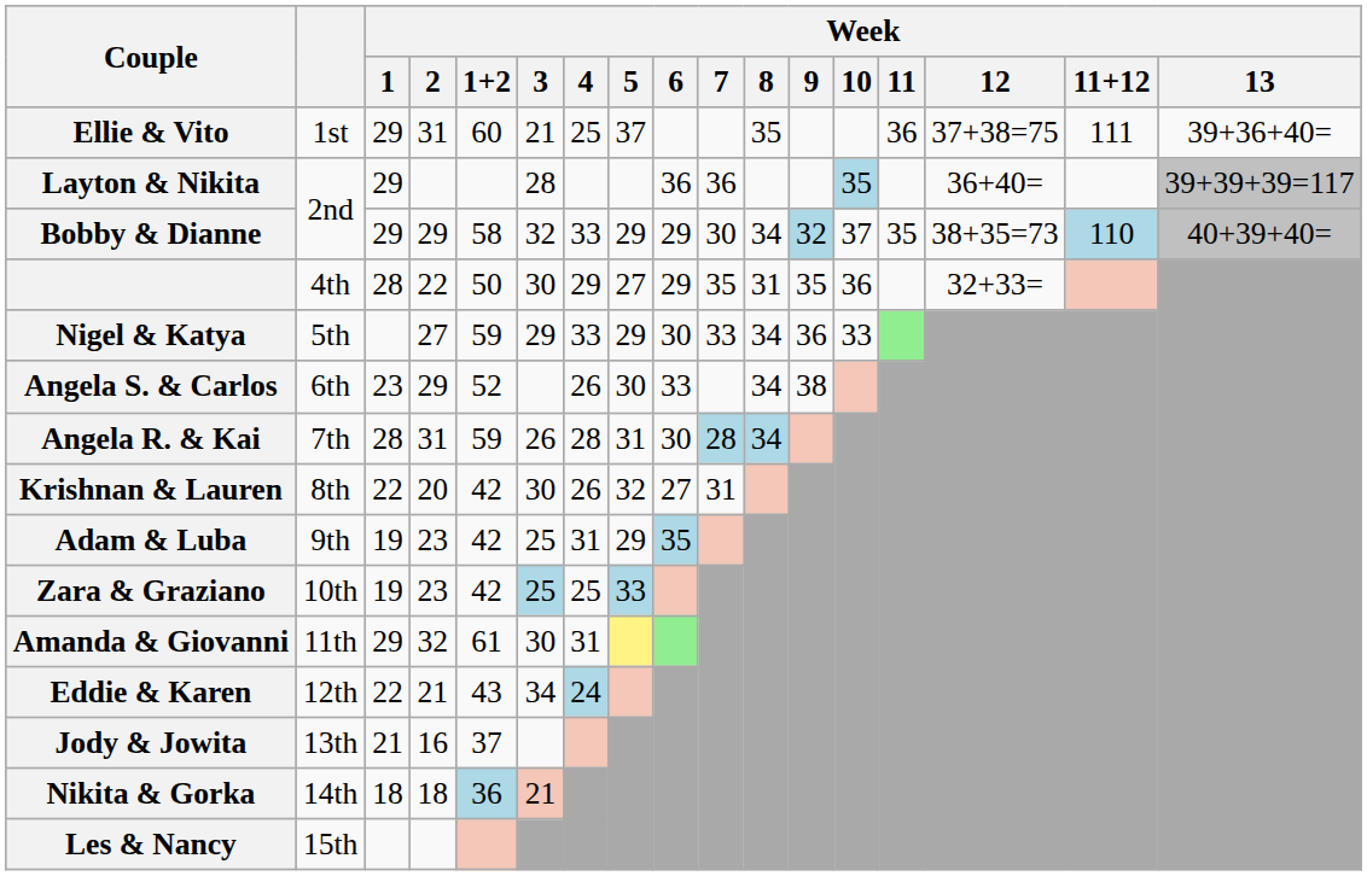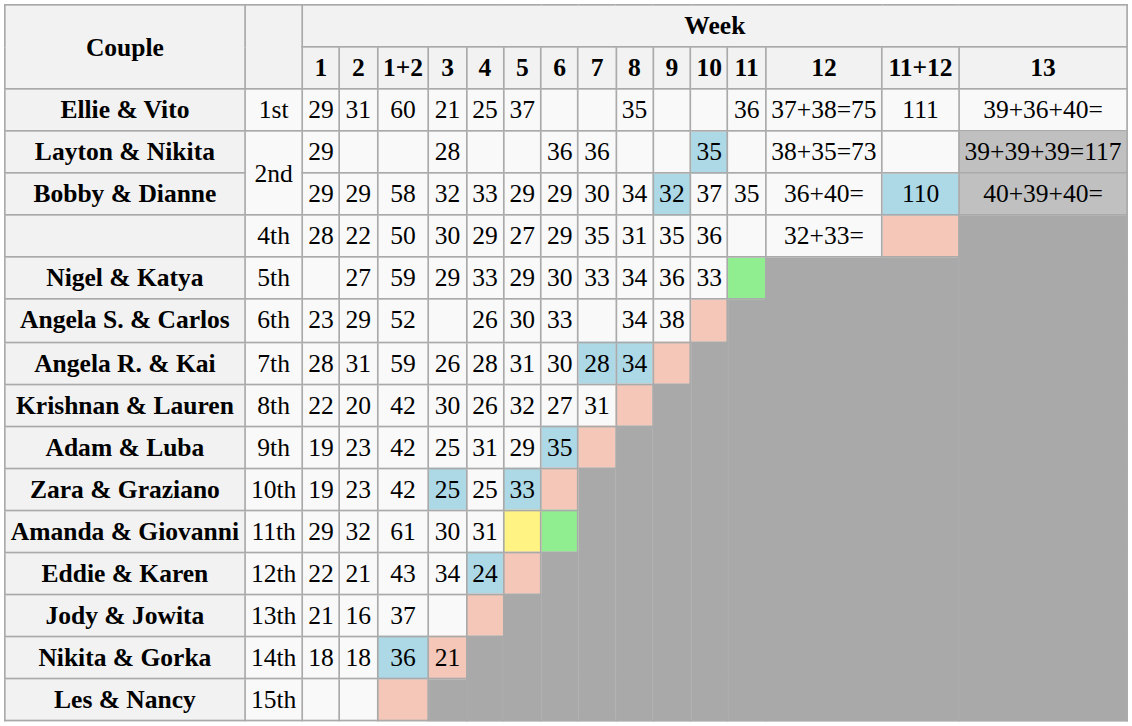Layton & Nikita | Week / 12: 36+40= -> 38+35=73
Bobby & Dianne | Week / 12: 38+35=73 -> 36+40=
